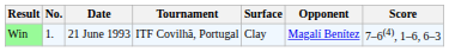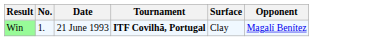- column: Score | 7–6(4), 1–6, 6–3
Win | Tournament: normal -> bold
